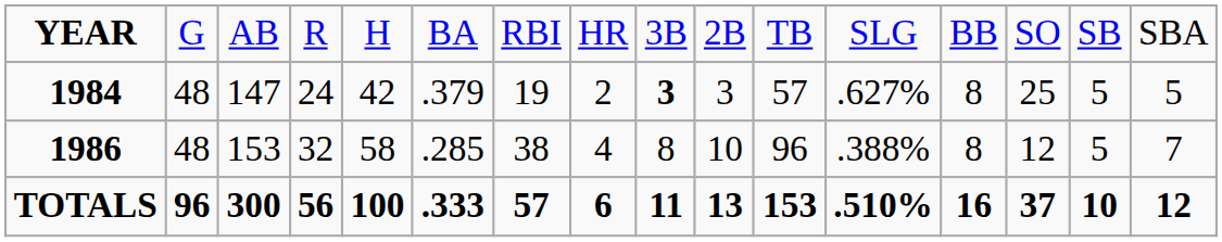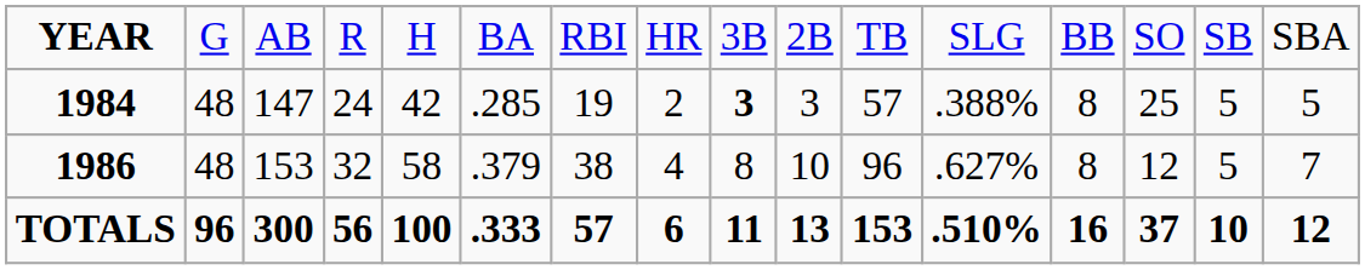1984 | column 6: .379 -> .285
1984 | column 12: .627% -> .388%
1986 | column 6: .285 -> .379
1986 | column 12: .388% -> .627%
